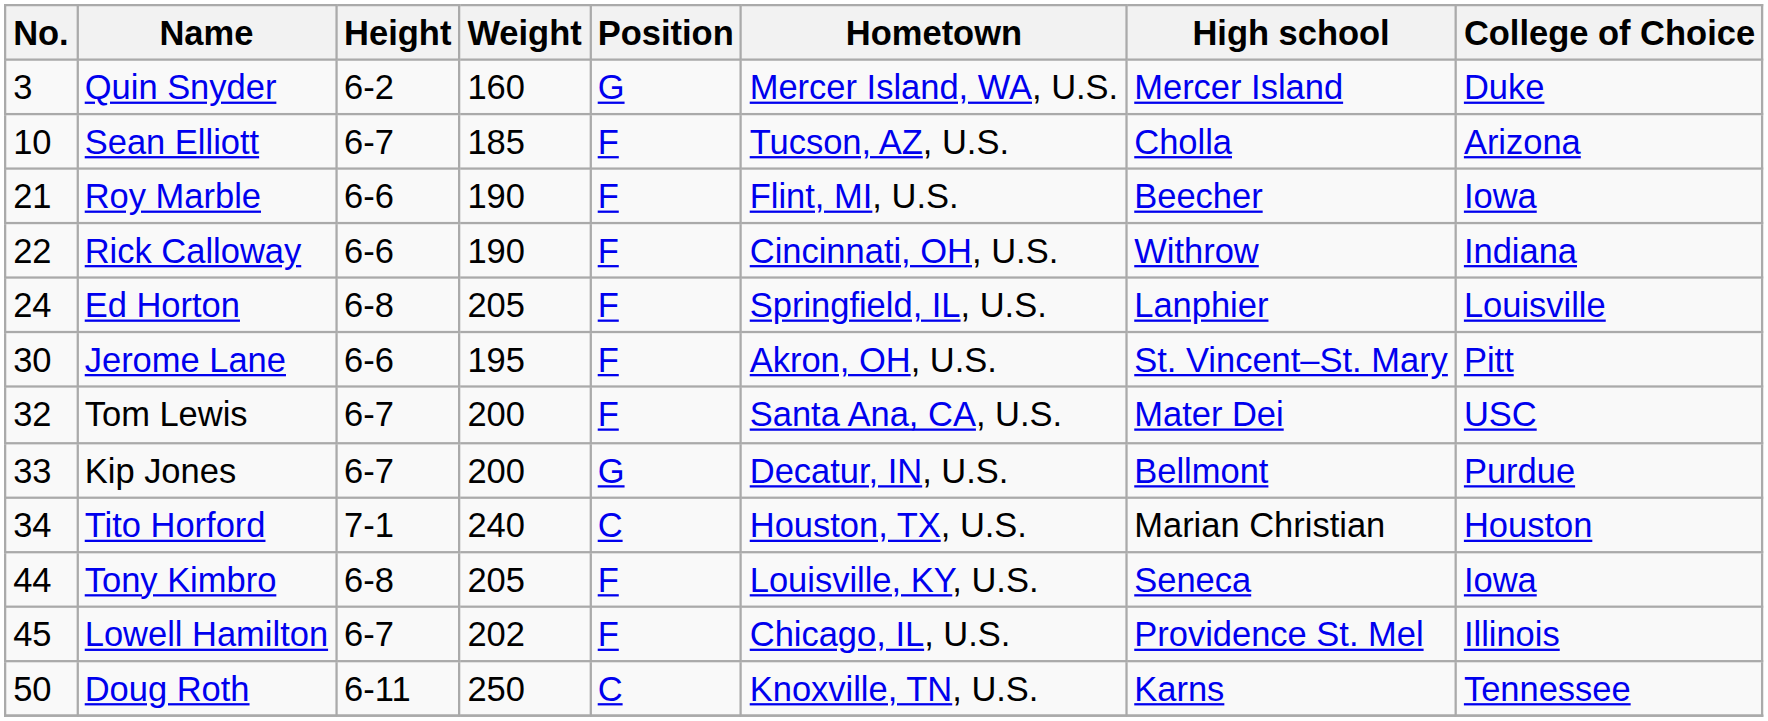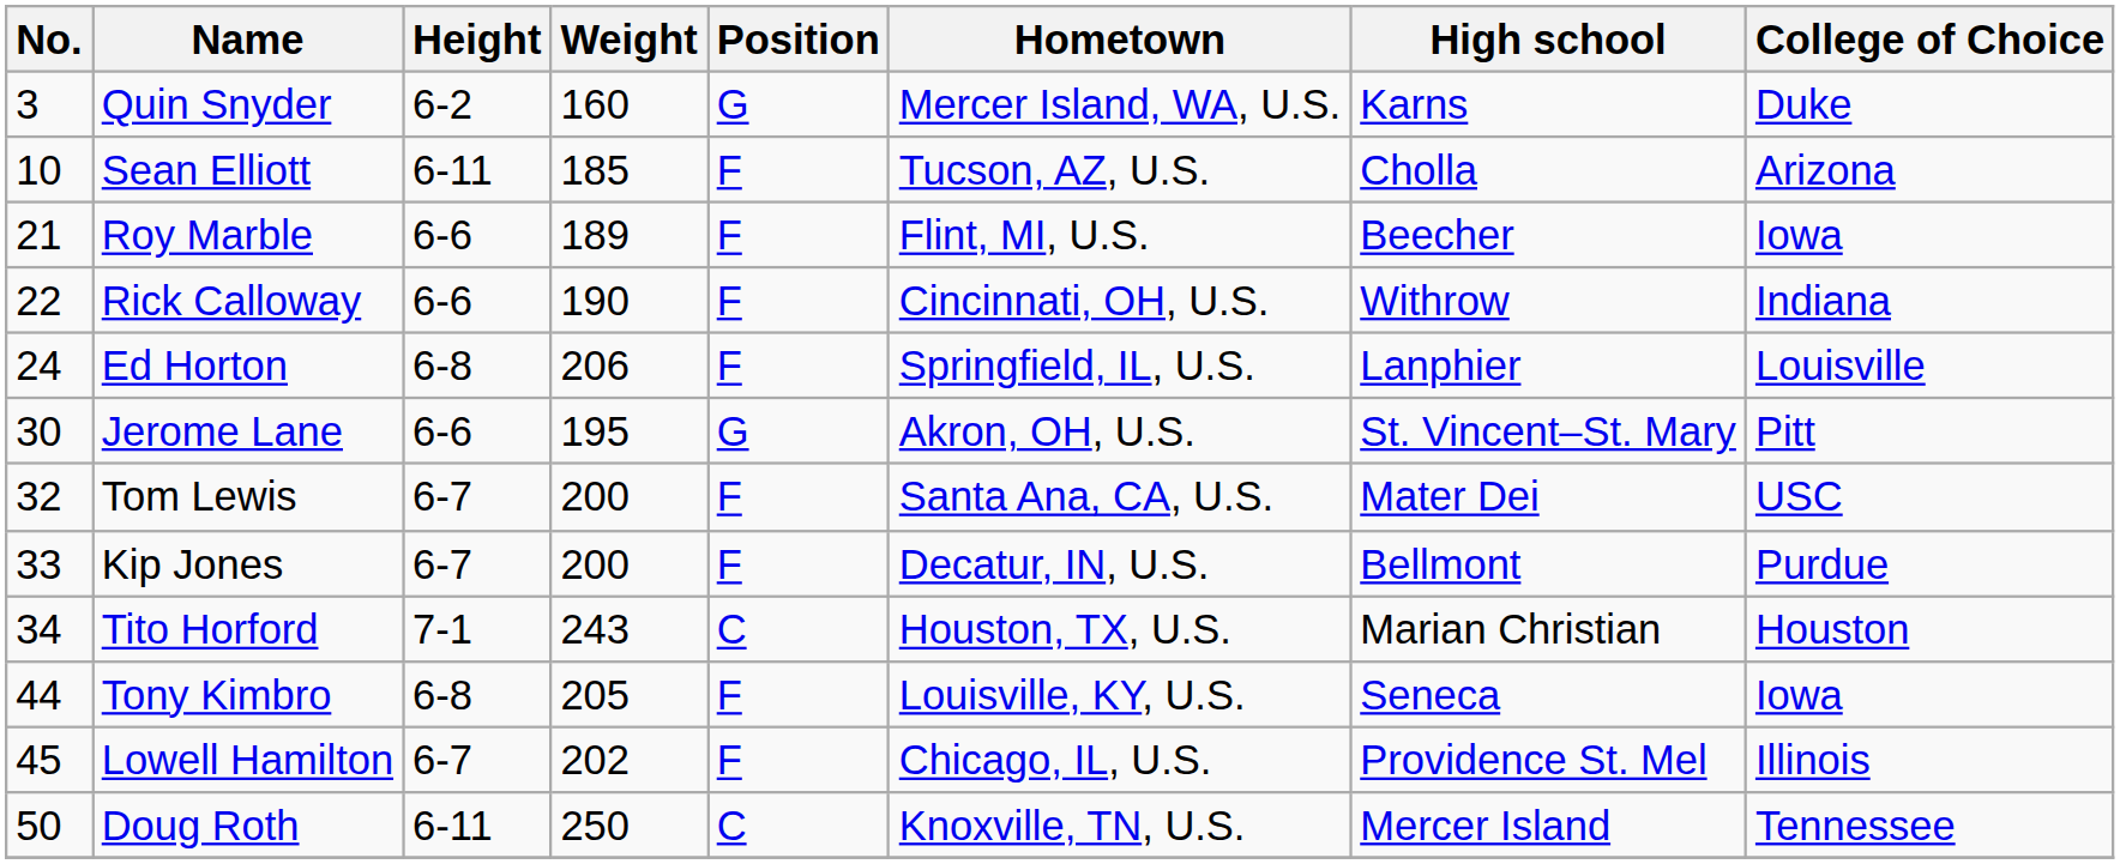Quin Snyder | High school: Mercer Island -> Karns
Sean Elliott | Height: 6-7 -> 6-11
Roy Marble | Weight: 190 -> 189
Ed Horton | Weight: 205 -> 206
Jerome Lane | Position: F -> G
Kip Jones | Position: G -> F
Tito Horford | Weight: 240 -> 243
Doug Roth | High school: Karns -> Mercer Island
